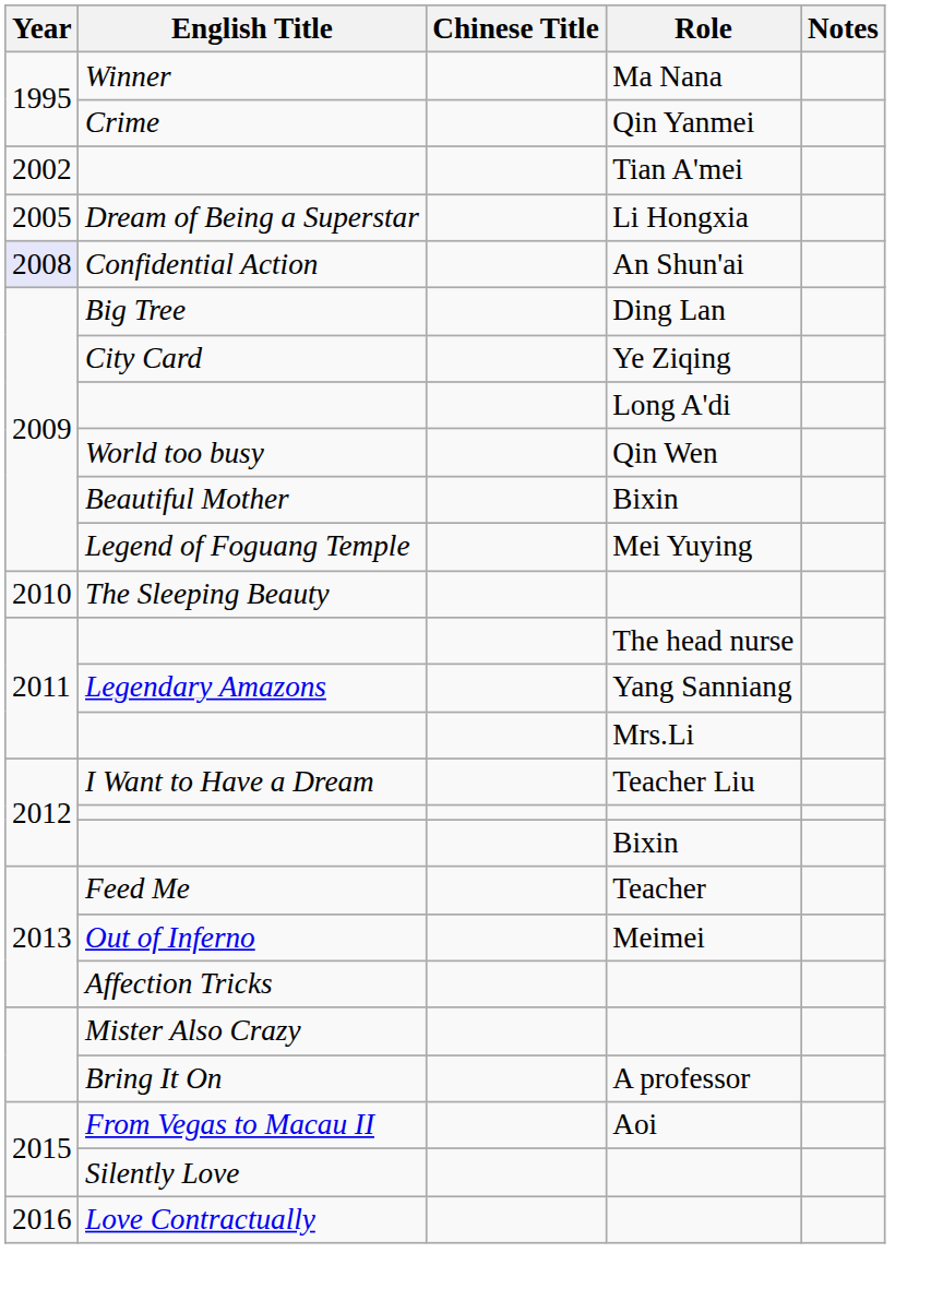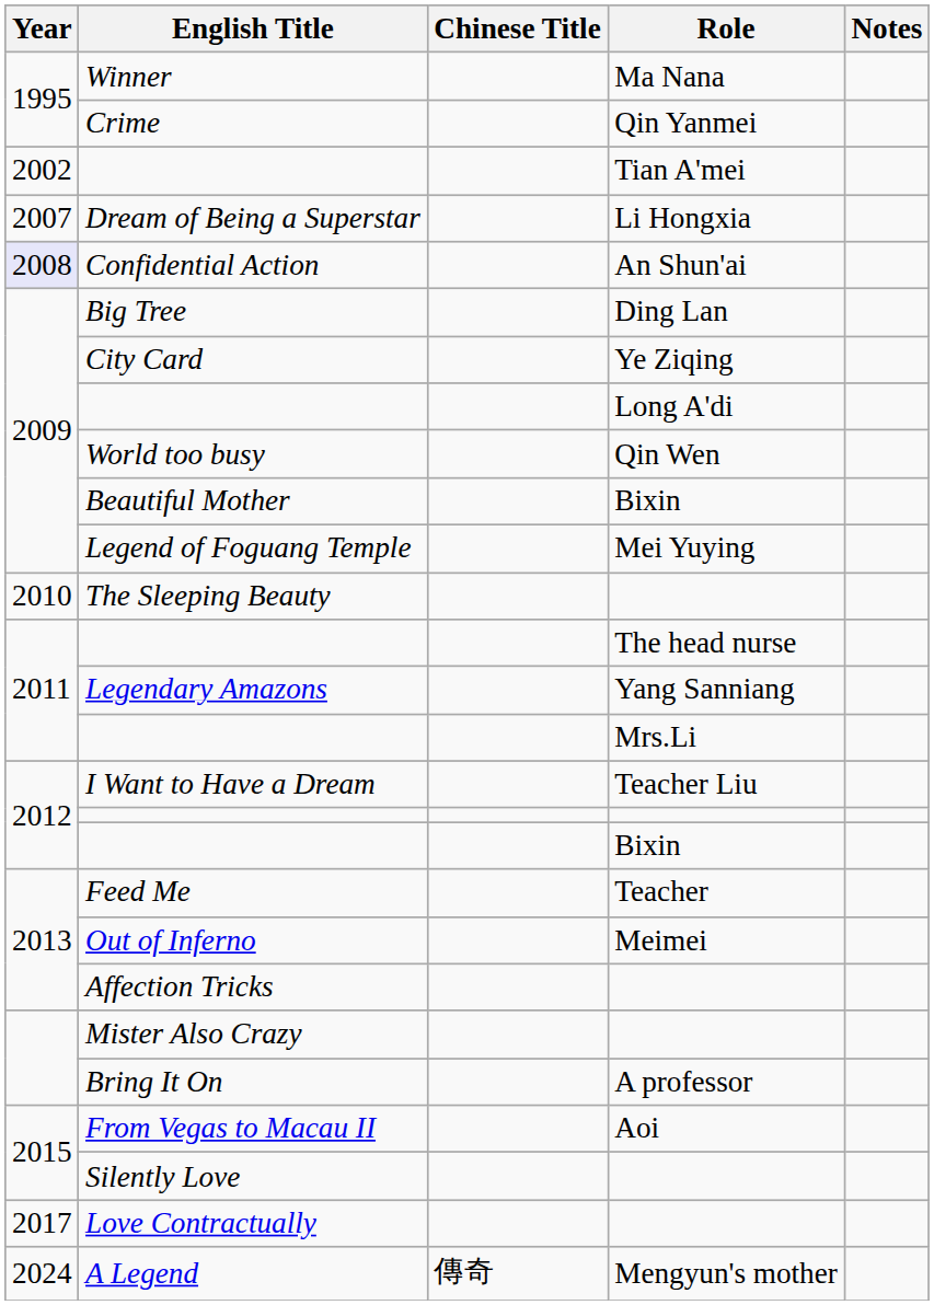Dream of Being a Superstar | Year: 2005 -> 2007
Love Contractually | Year: 2016 -> 2017
+ row: 2024 | A Legend | 傳奇 | Mengyun's mother
